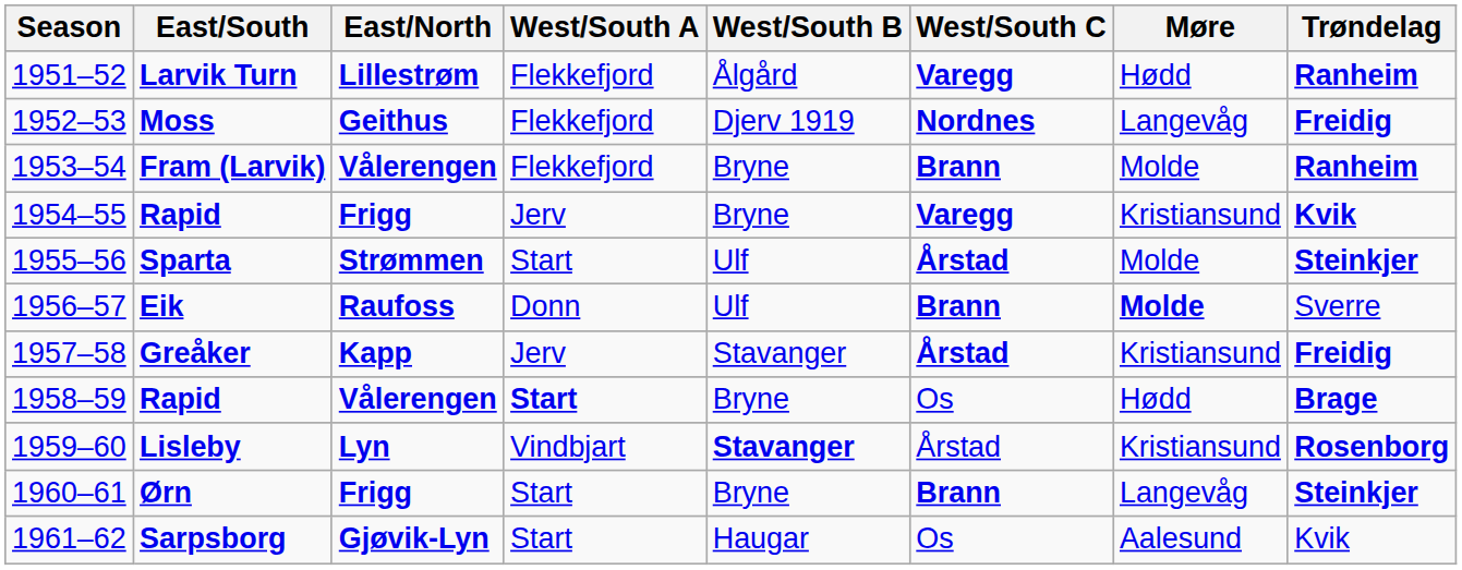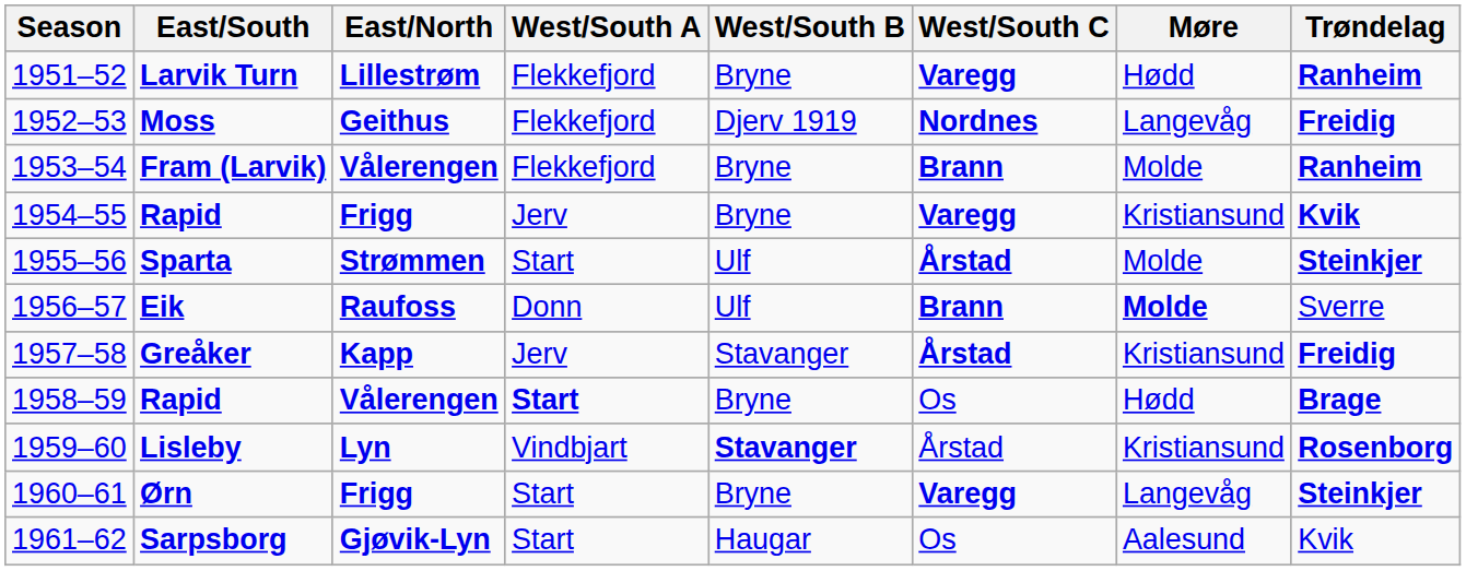Larvik Turn | West/South B: Ålgård -> Bryne
Ørn | West/South C: Brann -> Varegg
